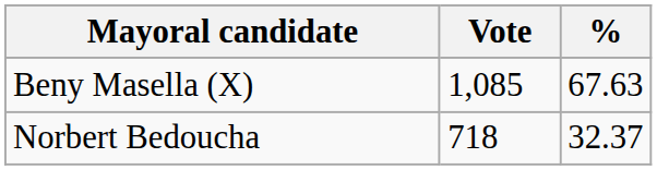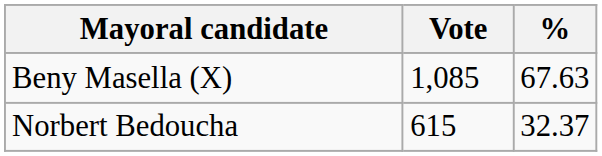Norbert Bedoucha | Vote: 718 -> 615
